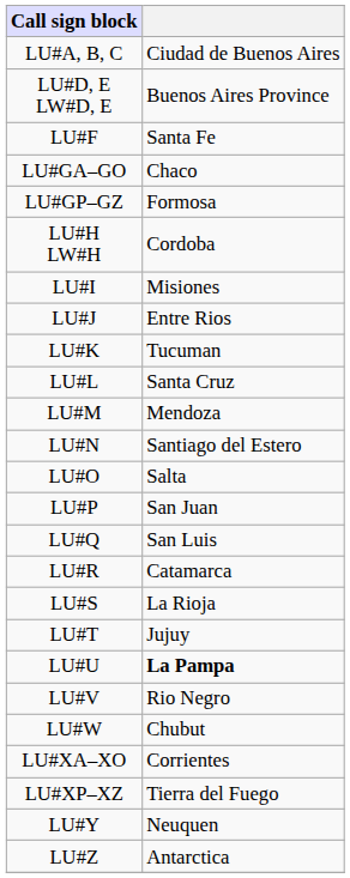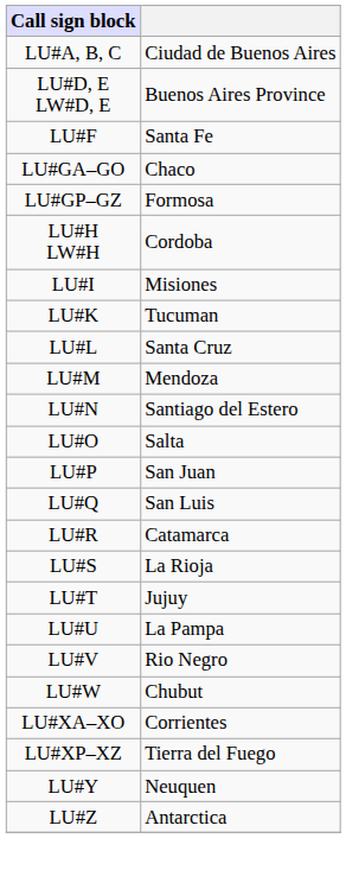- row: LU#J | Entre Rios
LU#U | column 2: bold -> normal
